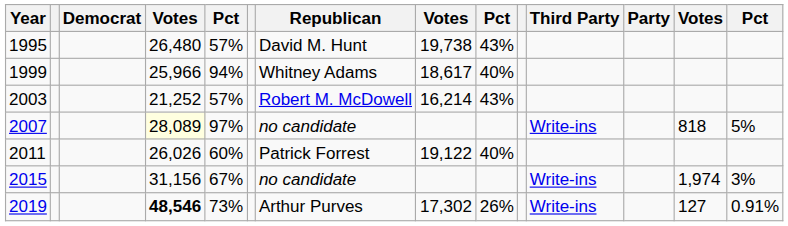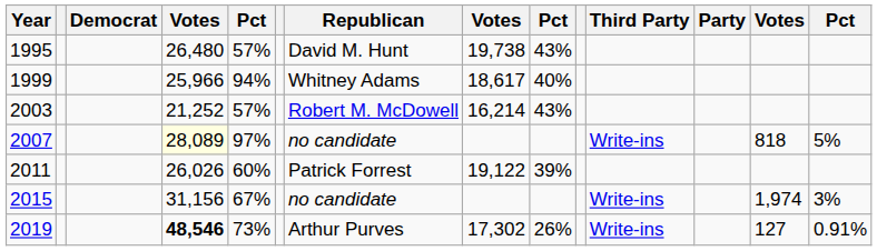2011 | column 9: 40% -> 39%
